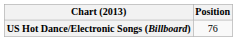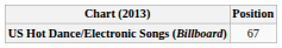US Hot Dance/Electronic Songs (Billboard) | Position: 76 -> 67
